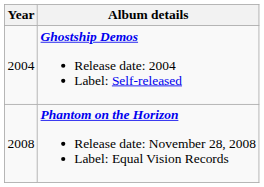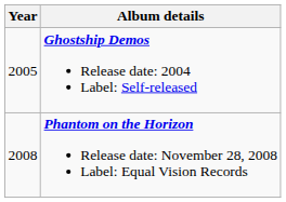Ghostship Demos Release date: 2004 Label: Self-released | Year: 2004 -> 2005
